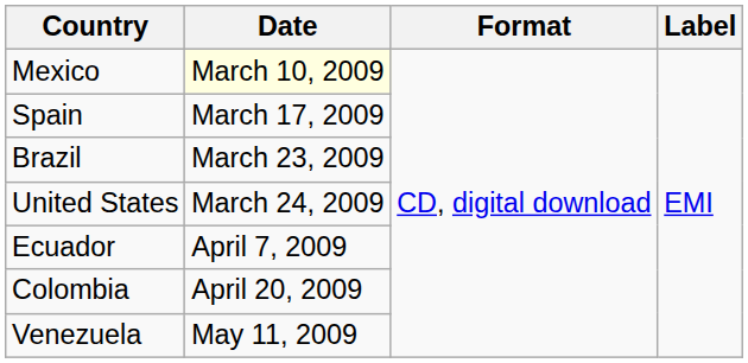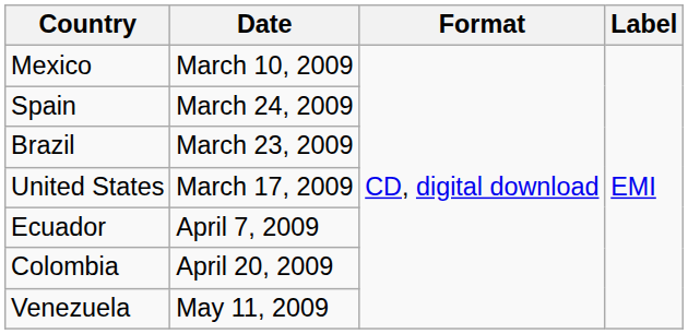Mexico | Date: lightyellow background -> no background
Spain | Date: March 17, 2009 -> March 24, 2009
United States | Date: March 24, 2009 -> March 17, 2009
